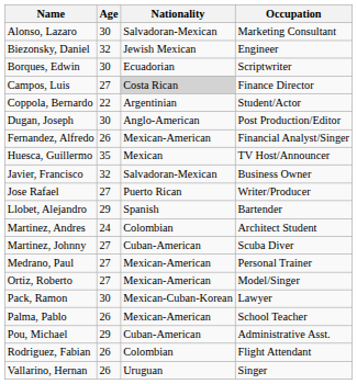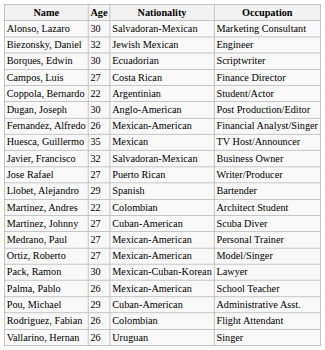Campos, Luis | Nationality: lightgrey background -> no background
Martinez, Andres | Age: 24 -> 22
